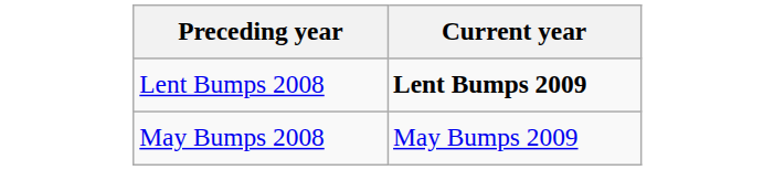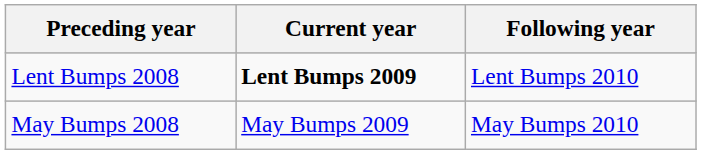+ column: Following year | Lent Bumps 2010 | May Bumps 2010
